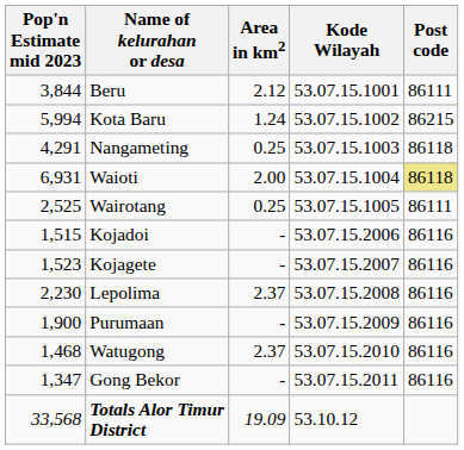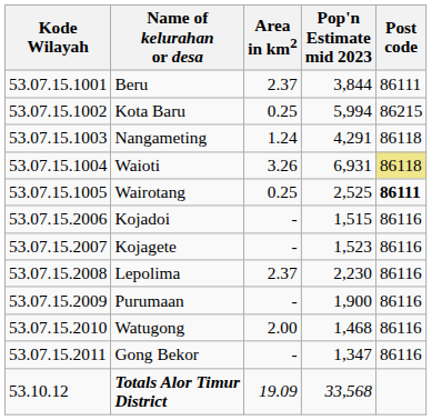columns swapped: Kode Wilayah <-> Pop'n Estimate mid 2023
Beru | Area in km2: 2.12 -> 2.37
Kota Baru | Area in km2: 1.24 -> 0.25
Nangameting | Area in km2: 0.25 -> 1.24
Waioti | Area in km2: 2.00 -> 3.26
Wairotang | Post code: normal -> bold
Watugong | Area in km2: 2.37 -> 2.00
